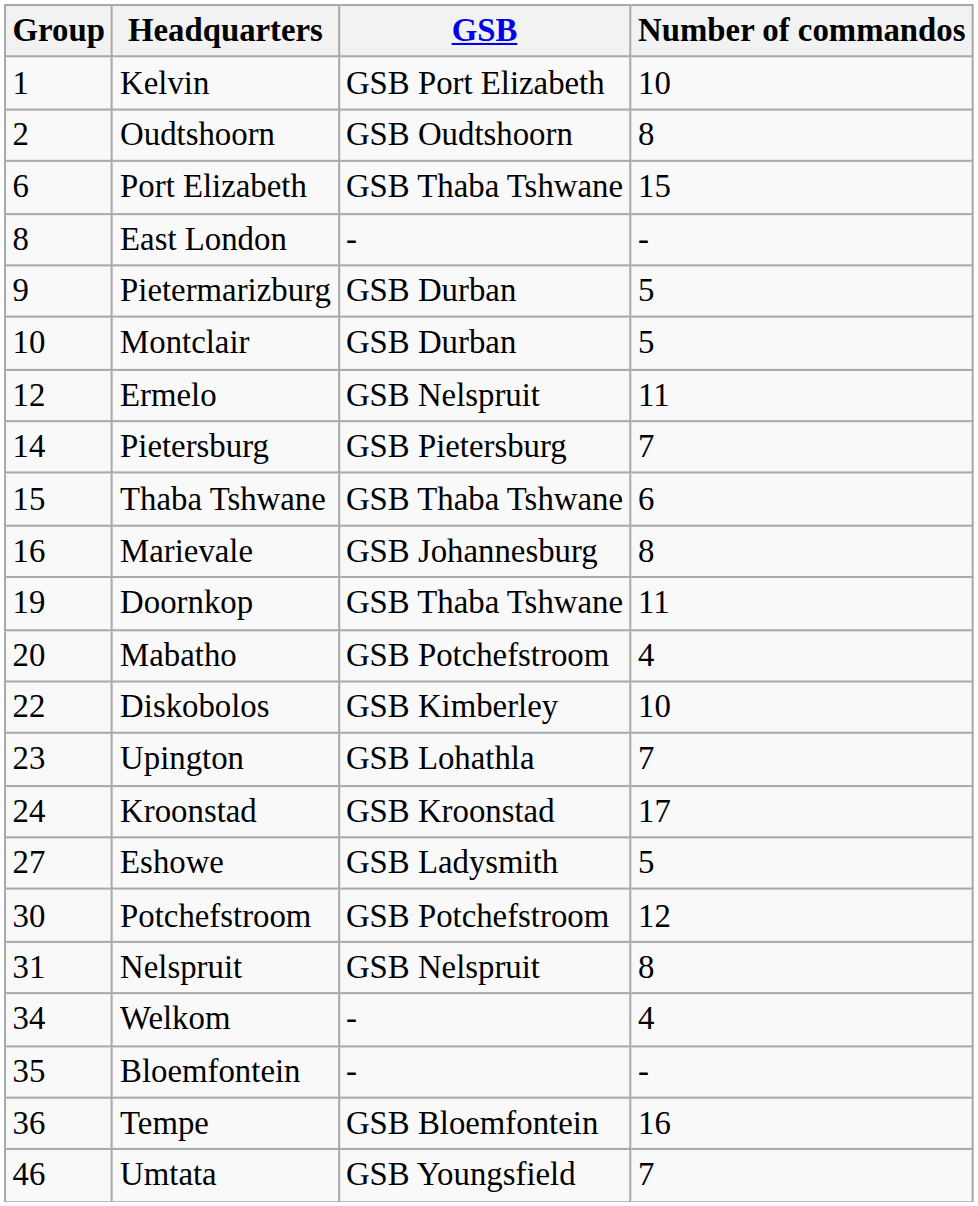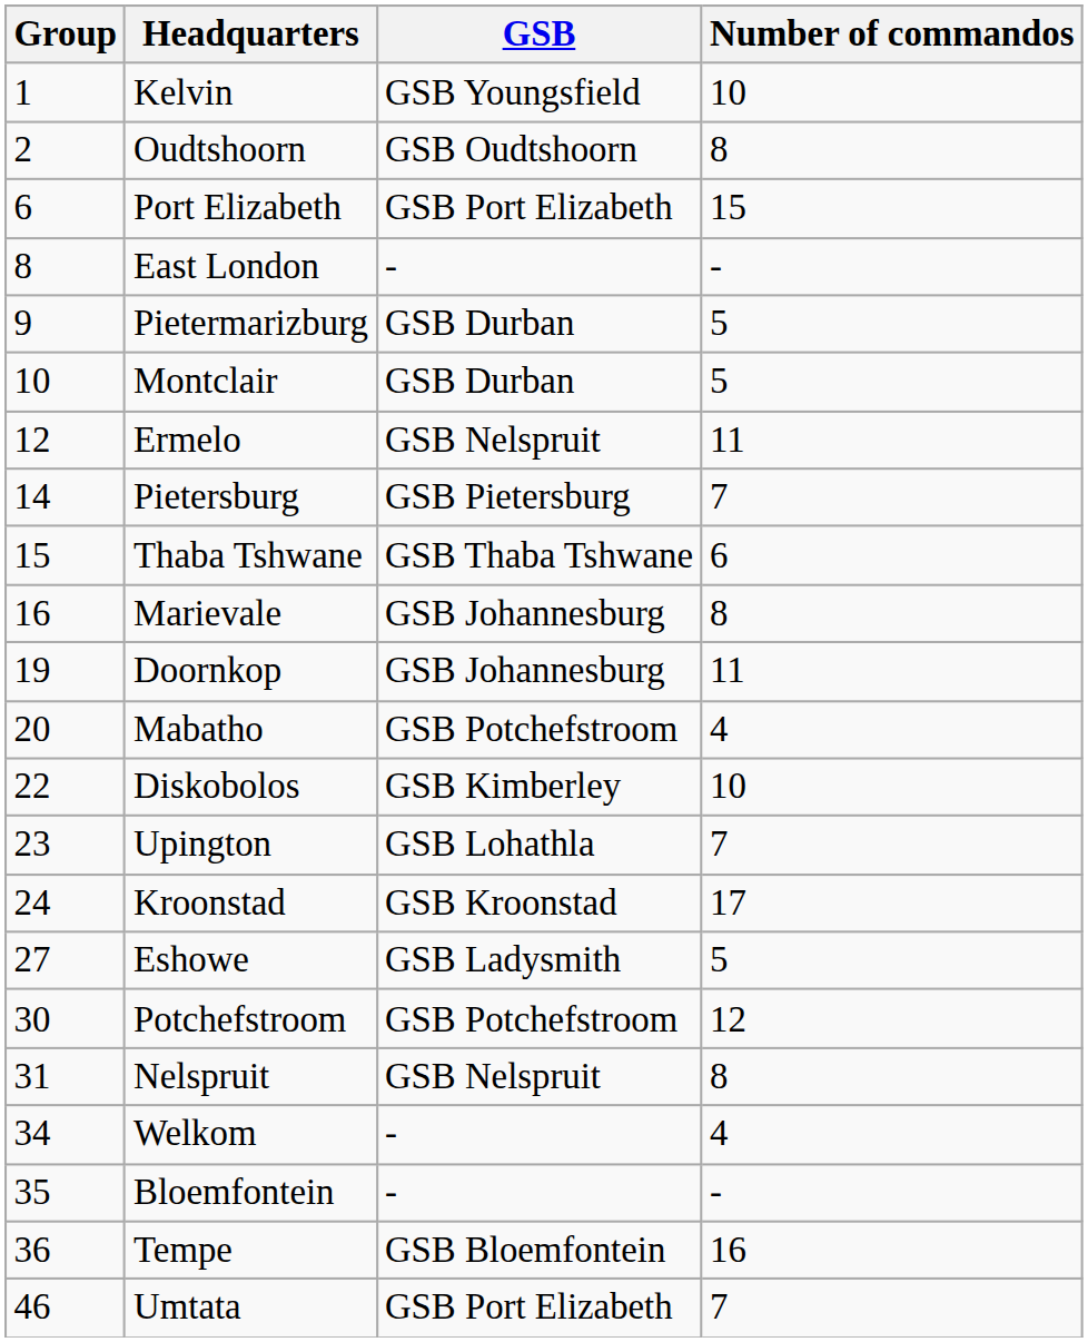Kelvin | GSB: GSB Port Elizabeth -> GSB Youngsfield
Port Elizabeth | GSB: GSB Thaba Tshwane -> GSB Port Elizabeth
Doornkop | GSB: GSB Thaba Tshwane -> GSB Johannesburg
Umtata | GSB: GSB Youngsfield -> GSB Port Elizabeth
